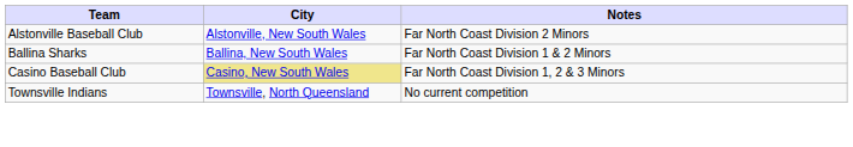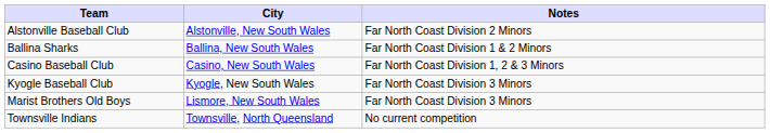Casino Baseball Club | City: khaki background -> no background
+ row: Kyogle Baseball Club | Kyogle, New South Wales | Far North Coast Division 3 Minors
+ row: Marist Brothers Old Boys | Lismore, New South Wales | Far North Coast Division 3 Minors
